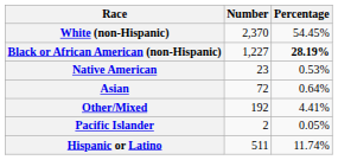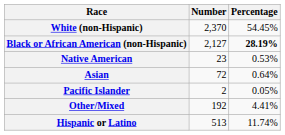Black or African American (non-Hispanic) | Number: 1,227 -> 2,127
rows swapped: Pacific Islander <-> Other/Mixed
Hispanic or Latino | Number: 511 -> 513
